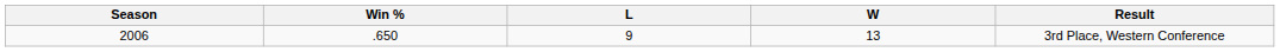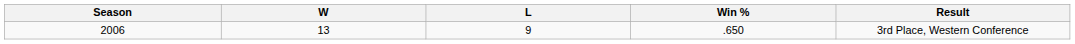columns swapped: W <-> Win %
